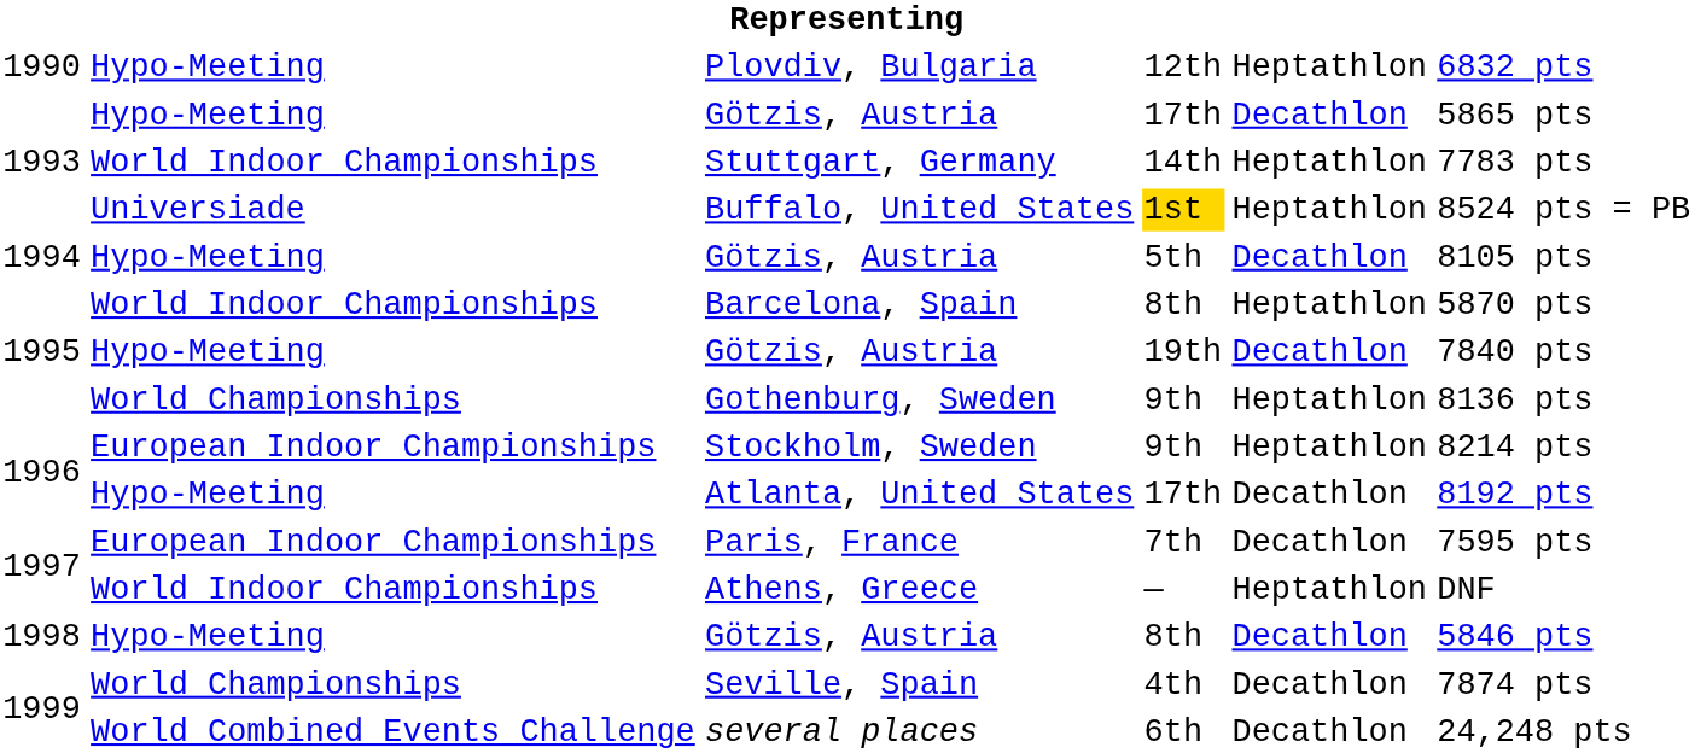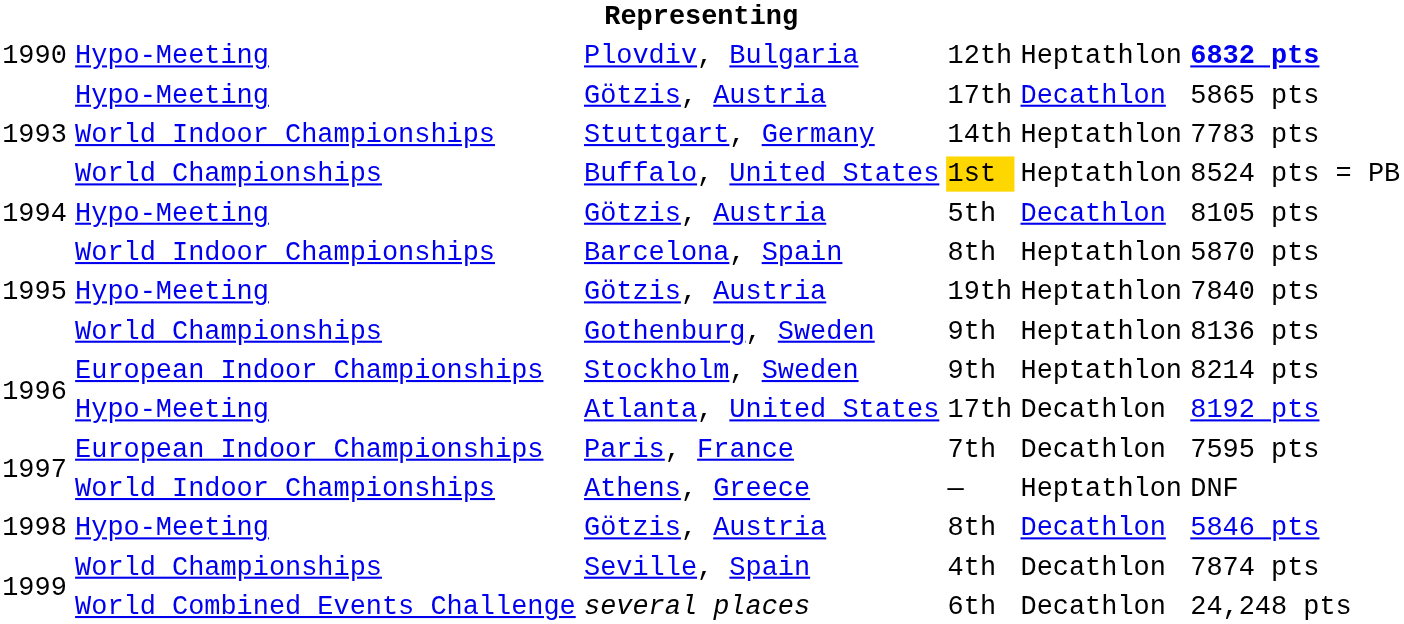Plovdiv, Bulgaria | column 6: normal -> bold
Buffalo, United States | column 2: Universiade -> World Championships
Götzis, Austria / 19th | column 5: Decathlon -> Heptathlon
